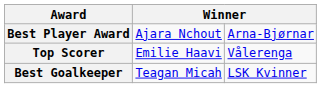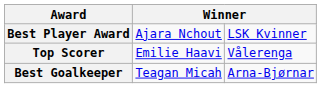Best Player Award | column 3: Arna-Bjørnar -> LSK Kvinner
Best Goalkeeper | column 3: LSK Kvinner -> Arna-Bjørnar
